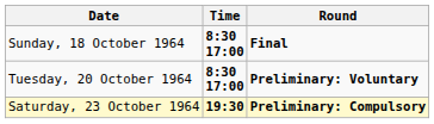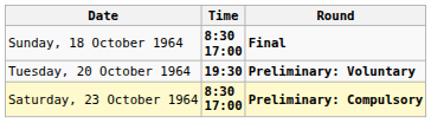Tuesday, 20 October 1964 | Time: 8:30 17:00 -> 19:30
Saturday, 23 October 1964 | Time: 19:30 -> 8:30 17:00
